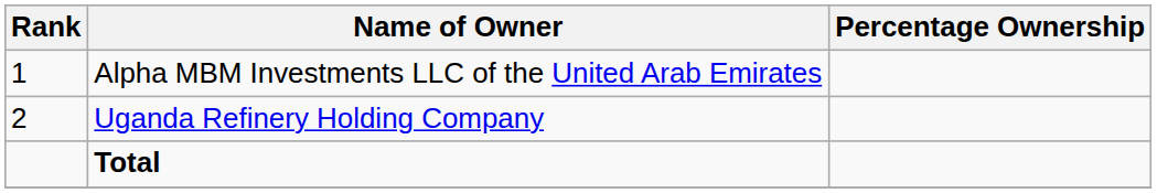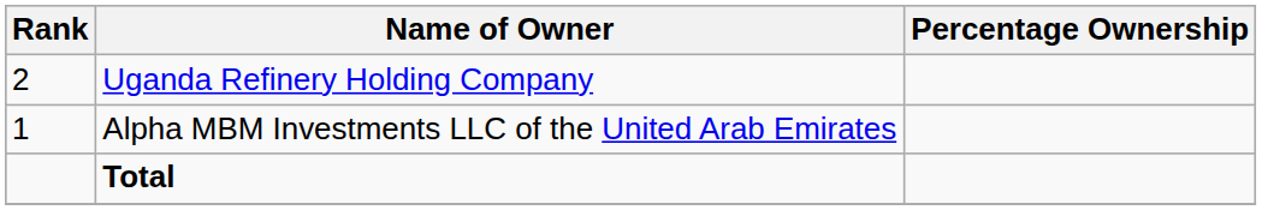rows swapped: Alpha MBM Investments LLC of the United Arab Emirates <-> Uganda Refinery Holding Company
